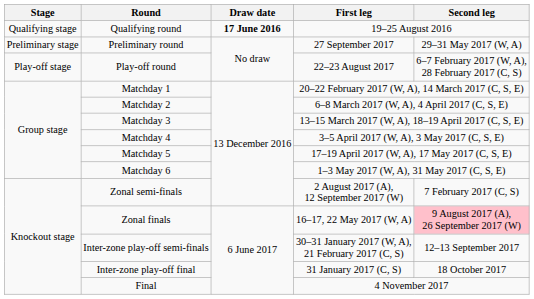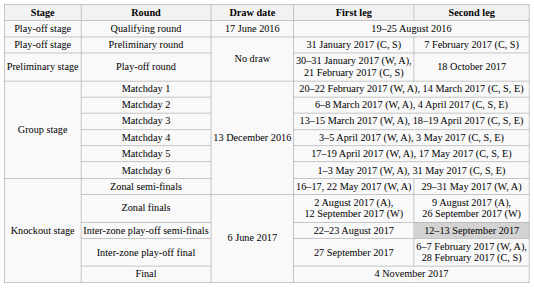Qualifying round | Stage: Qualifying stage -> Play-off stage
Qualifying round | Draw date: bold -> normal
Preliminary round | Stage: Preliminary stage -> Play-off stage
Preliminary round | First leg: 27 September 2017 -> 31 January 2017 (C, S)
Preliminary round | Second leg: 29–31 May 2017 (W, A) -> 7 February 2017 (C, S)
Play-off round | Stage: Play-off stage -> Preliminary stage
Play-off round | First leg: 22–23 August 2017 -> 30–31 January 2017 (W, A), 21 February 2017 (C, S)
Play-off round | Second leg: 6–7 February 2017 (W, A), 28 February 2017 (C, S) -> 18 October 2017
Zonal semi-finals | First leg: 2 August 2017 (A), 12 September 2017 (W) -> 16–17, 22 May 2017 (W, A)
Zonal semi-finals | Second leg: 7 February 2017 (C, S) -> 29–31 May 2017 (W, A)
Zonal finals | First leg: 16–17, 22 May 2017 (W, A) -> 2 August 2017 (A), 12 September 2017 (W)
Zonal finals | Second leg: pink background -> no background
Inter-zone play-off semi-finals | First leg: 30–31 January 2017 (W, A), 21 February 2017 (C, S) -> 22–23 August 2017
Inter-zone play-off semi-finals | Second leg: no background -> lightgrey background
Inter-zone play-off final | First leg: 31 January 2017 (C, S) -> 27 September 2017
Inter-zone play-off final | Second leg: 18 October 2017 -> 6–7 February 2017 (W, A), 28 February 2017 (C, S)
